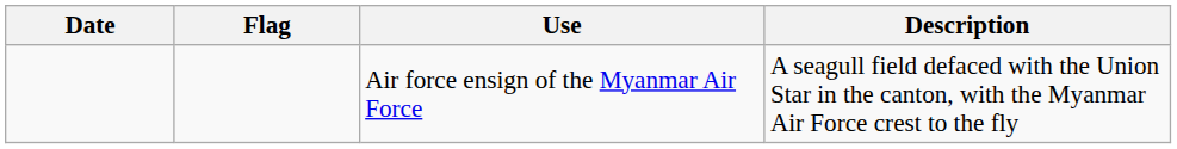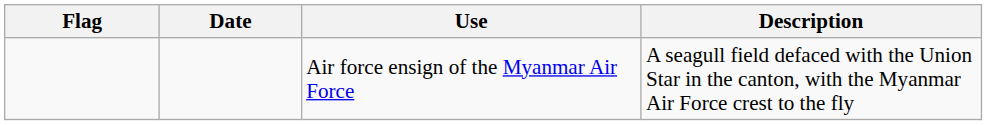columns swapped: Flag <-> Date
